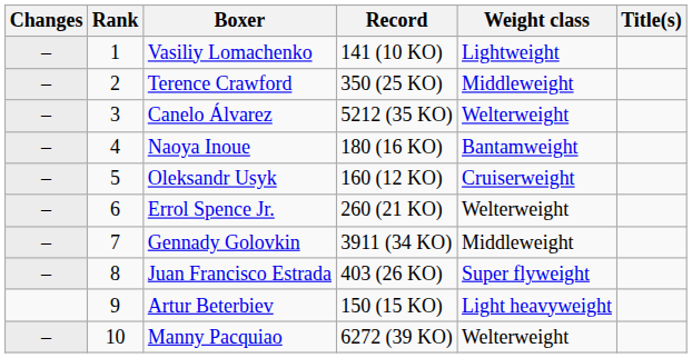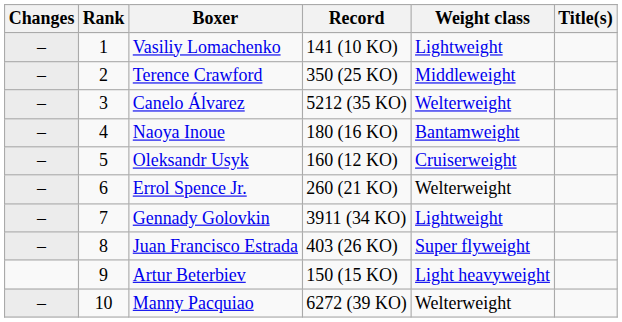Gennady Golovkin | Weight class: Middleweight -> Lightweight
